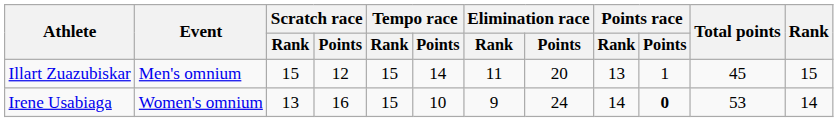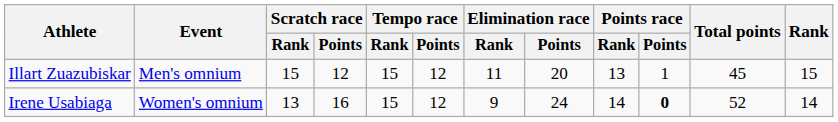Illart Zuazubiskar | Tempo race / Points: 14 -> 12
Irene Usabiaga | Tempo race / Points: 10 -> 12
Irene Usabiaga | Total points: 53 -> 52
